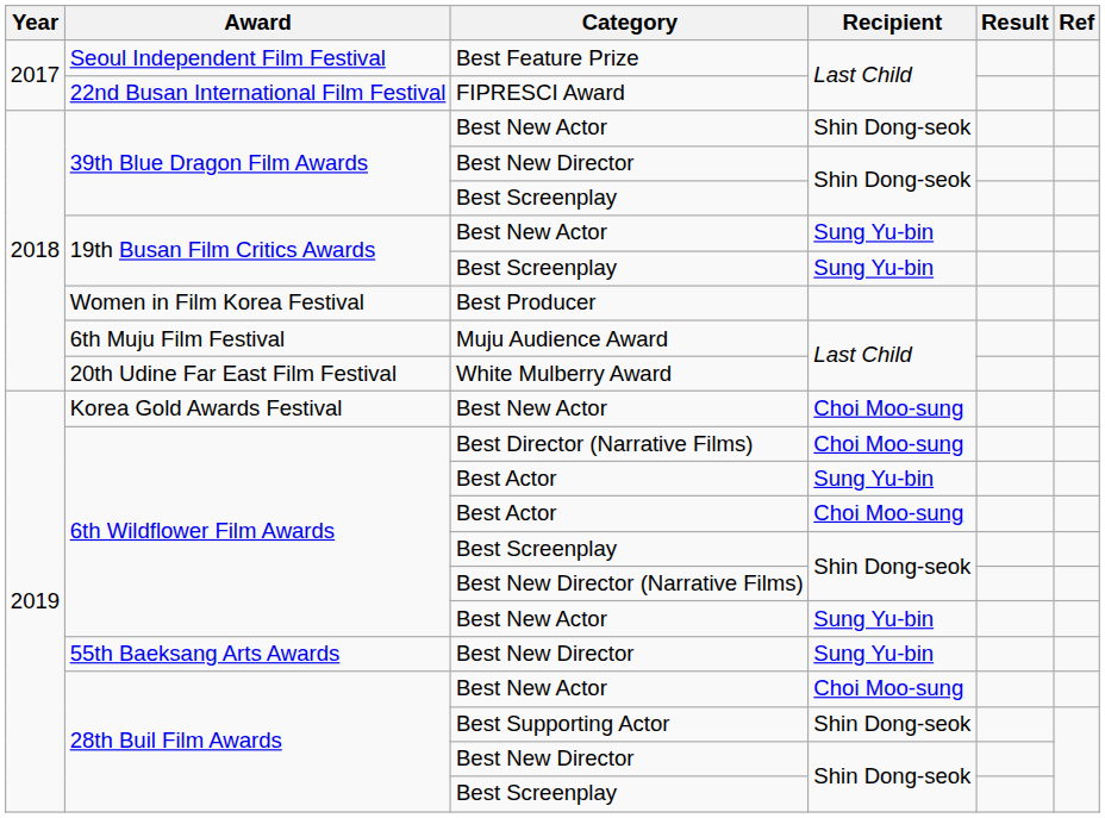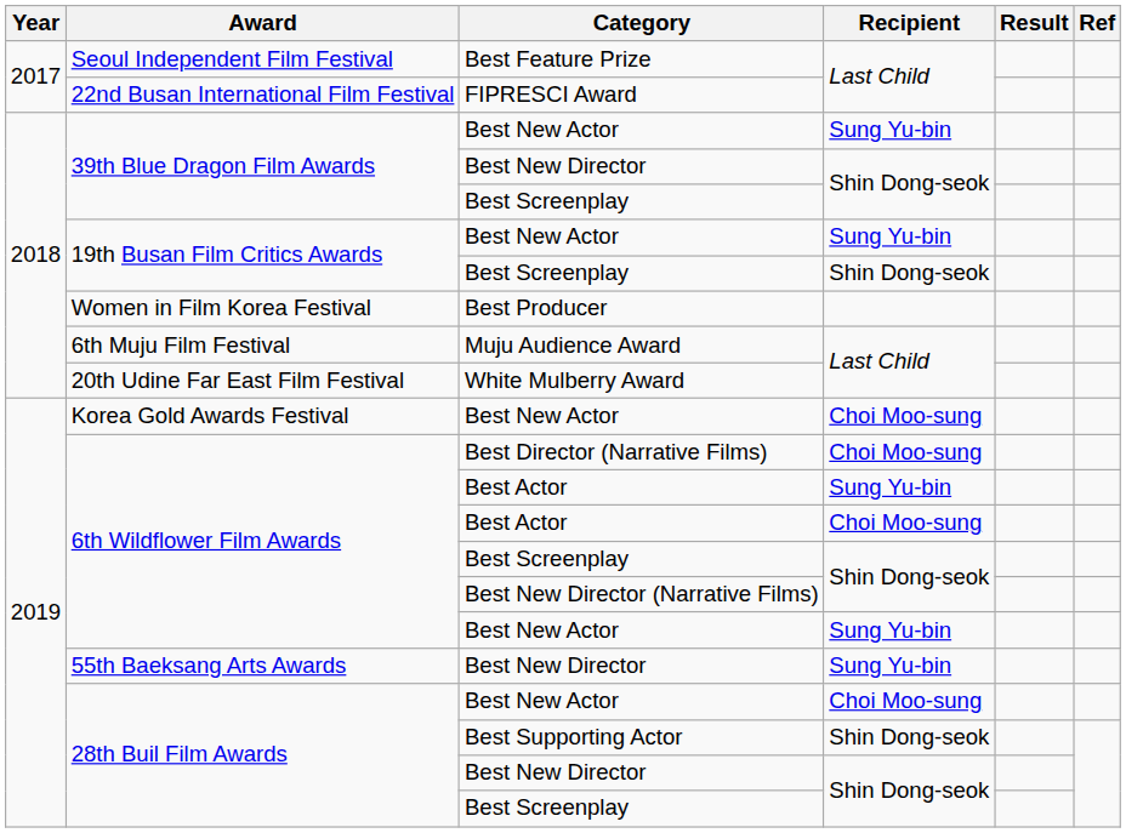39th Blue Dragon Film Awards / Best New Actor | Recipient: Shin Dong-seok -> Sung Yu-bin
19th Busan Film Critics Awards / Best Screenplay | Recipient: Sung Yu-bin -> Shin Dong-seok
